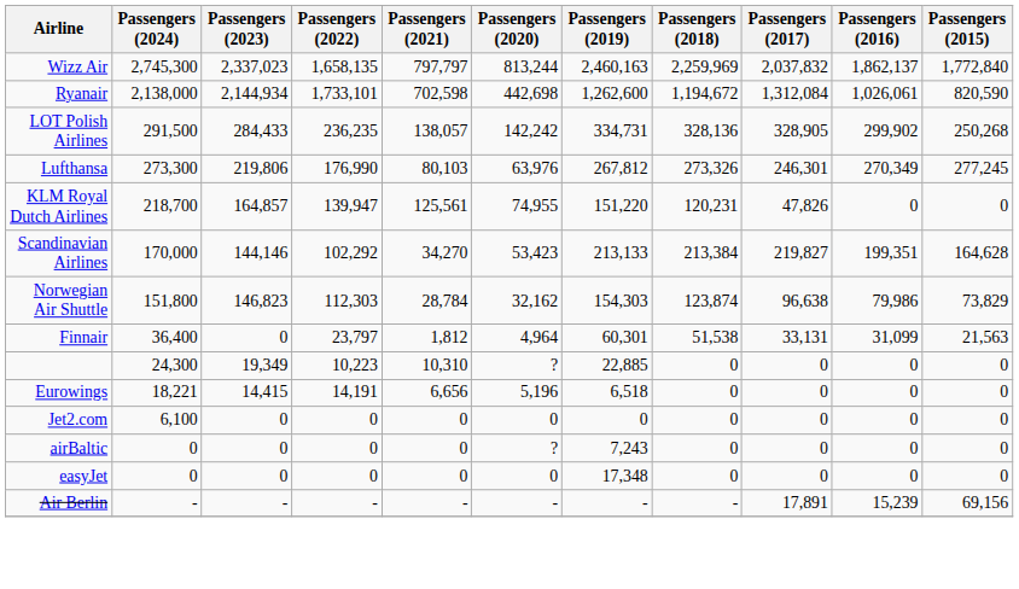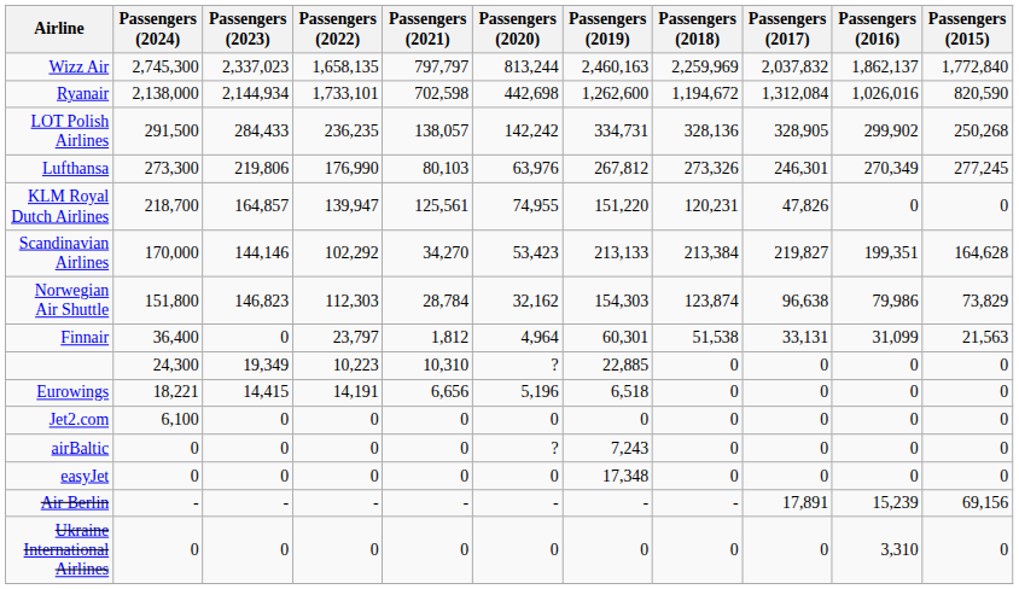Ryanair | Passengers (2016): 1,026,061 -> 1,026,016
+ row: Ukraine International Airlines | 0 | 0 | 0 | 0 | 0 | 0 | 0 | 0 | 3,310 | 0
